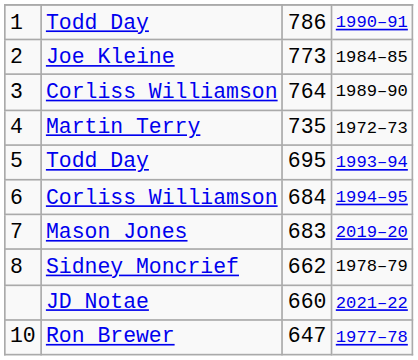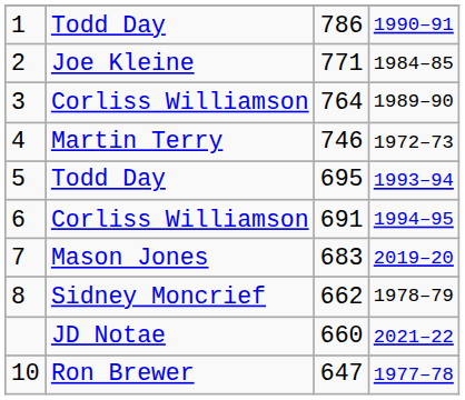2 | column 3: 773 -> 771
4 | column 3: 735 -> 746
6 | column 3: 684 -> 691
